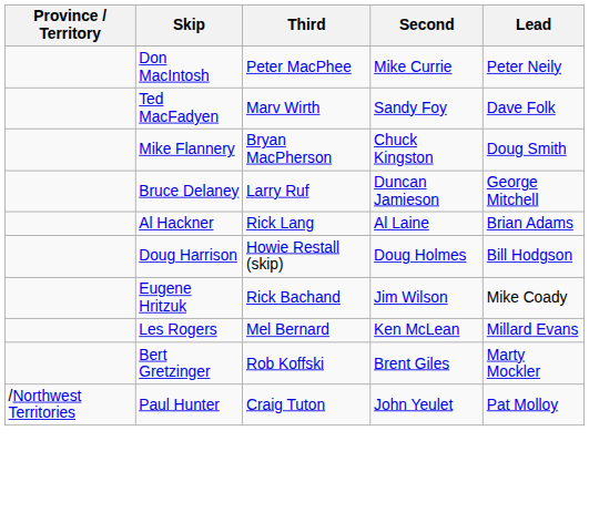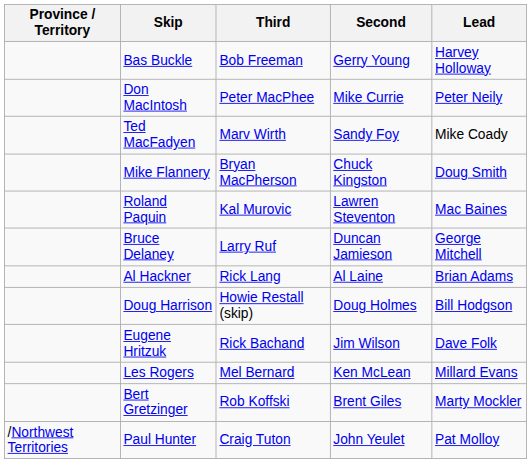+ row: Bas Buckle | Bob Freeman | Gerry Young | Harvey Holloway
Ted MacFadyen | Lead: Dave Folk -> Mike Coady
+ row: Roland Paquin | Kal Murovic | Lawren Steventon | Mac Baines
Eugene Hritzuk | Lead: Mike Coady -> Dave Folk
